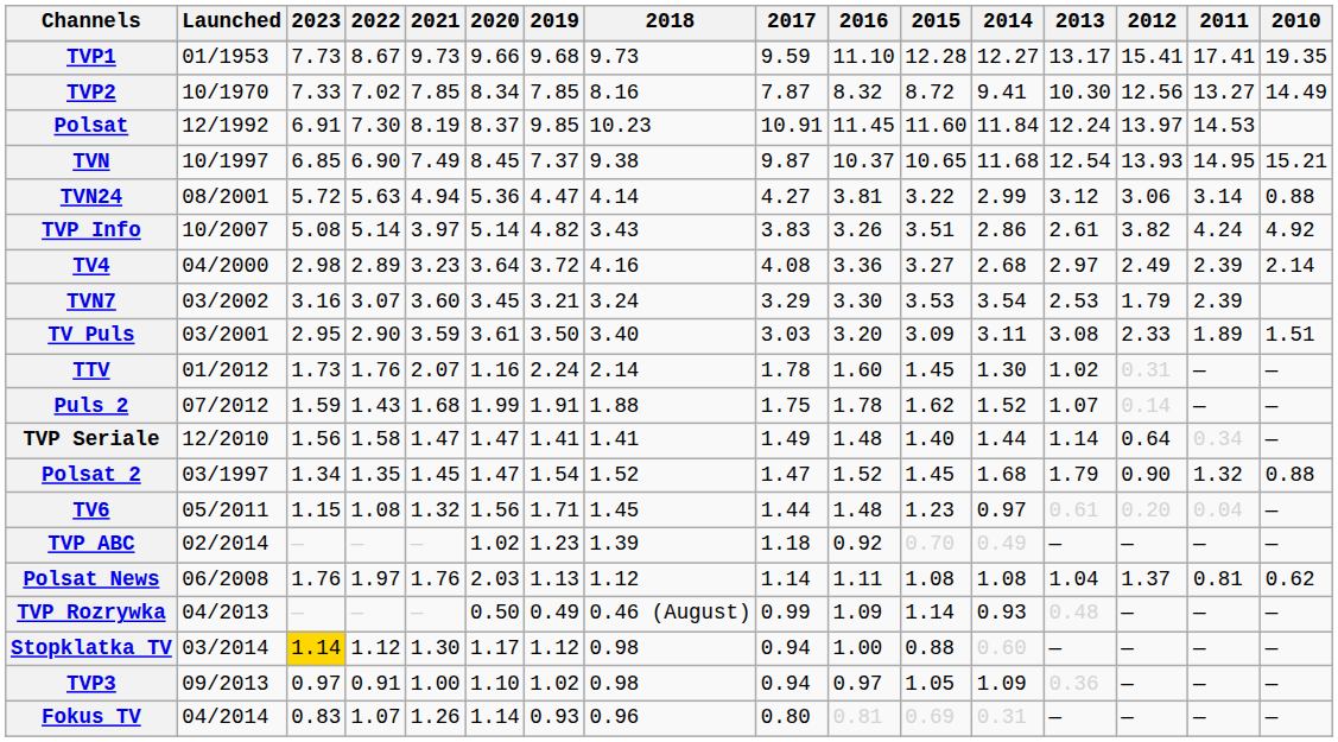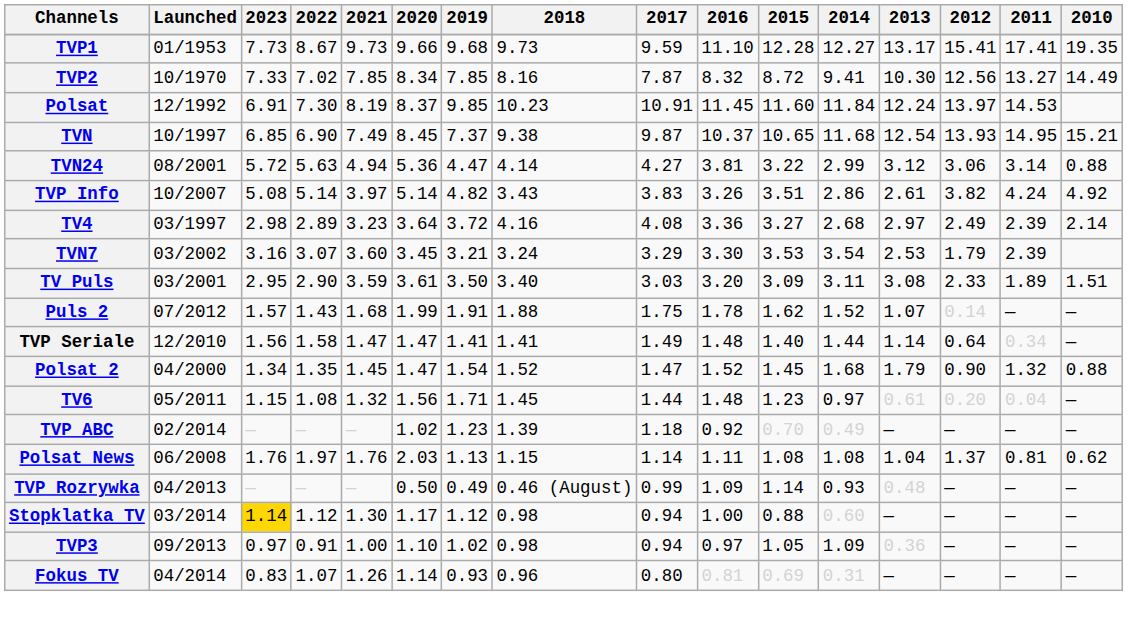TV4 | Launched: 04/2000 -> 03/1997
- row: TTV | 01/2012 | 1.73 | 1.76 | 2.07 | 1.16 | 2.24 | 2.14 | 1.78 | 1.60 | 1.45 | 1.30 | 1.02 | 0.31 | — | —
Puls 2 | 2023: 1.59 -> 1.57
Polsat 2 | Launched: 03/1997 -> 04/2000
Polsat News | 2018: 1.12 -> 1.15
